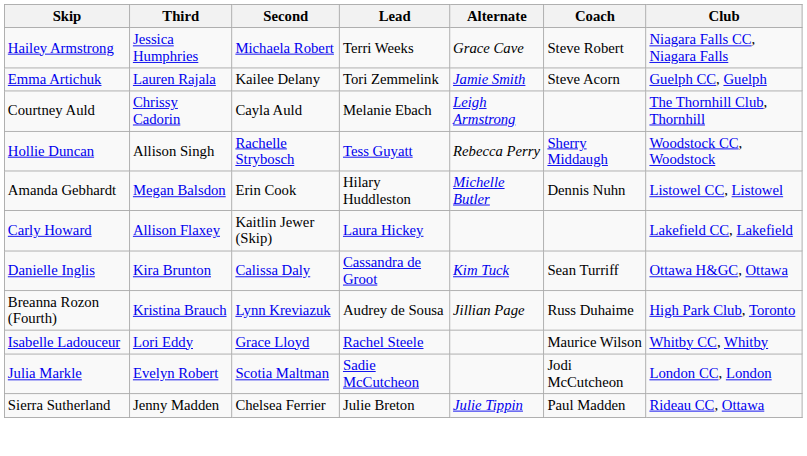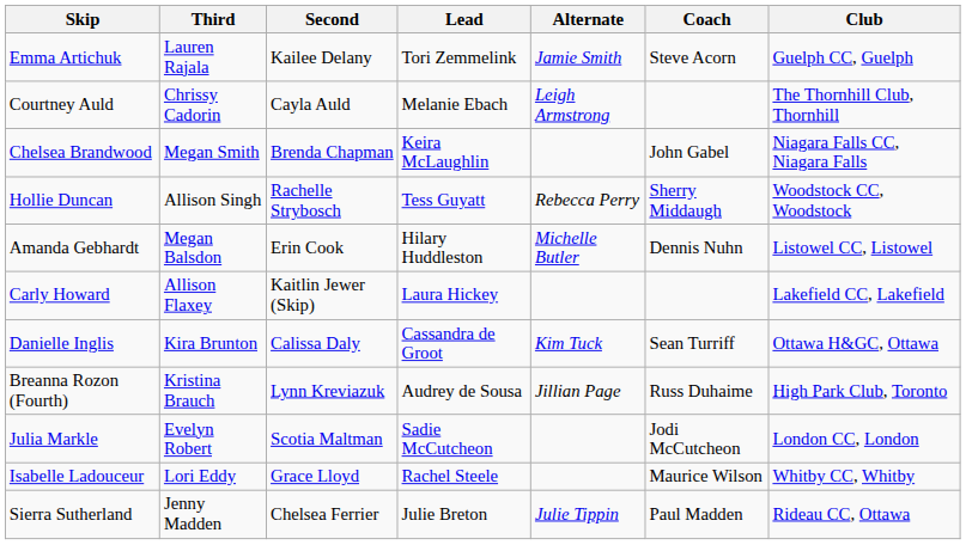- row: Hailey Armstrong | Jessica Humphries | Michaela Robert | Terri Weeks | Grace Cave | Steve Robert | Niagara Falls CC, Niagara Falls
+ row: Chelsea Brandwood | Megan Smith | Brenda Chapman | Keira McLaughlin | John Gabel | Niagara Falls CC, Niagara Falls
rows swapped: Isabelle Ladouceur <-> Julia Markle
